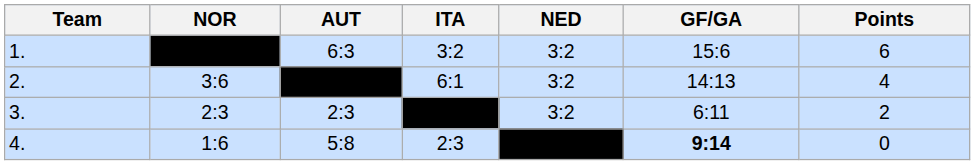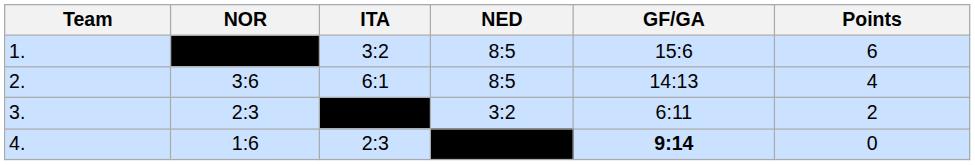- column: AUT | 6:3 | 2:3 | 5:8
1. | NED: 3:2 -> 8:5
2. | NED: 3:2 -> 8:5
